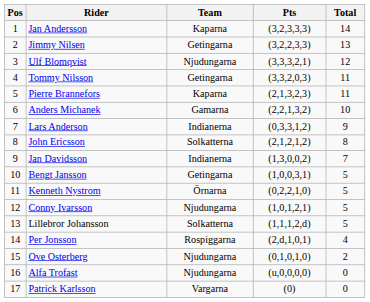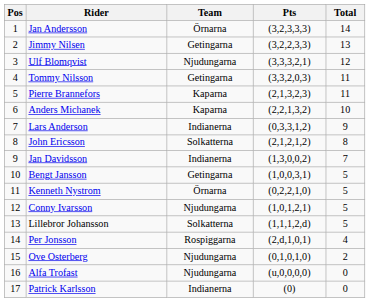Jan Andersson | Team: Kaparna -> Örnarna
Anders Michanek | Team: Gamarna -> Kaparna
Patrick Karlsson | Team: Vargarna -> Indianerna
